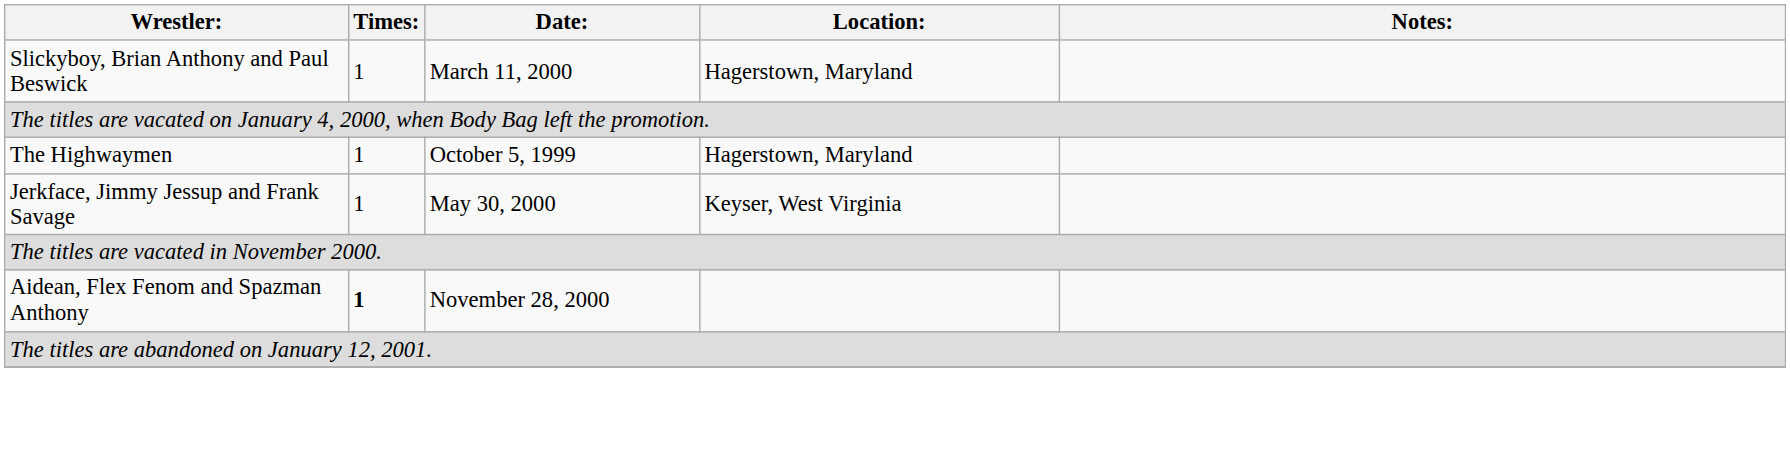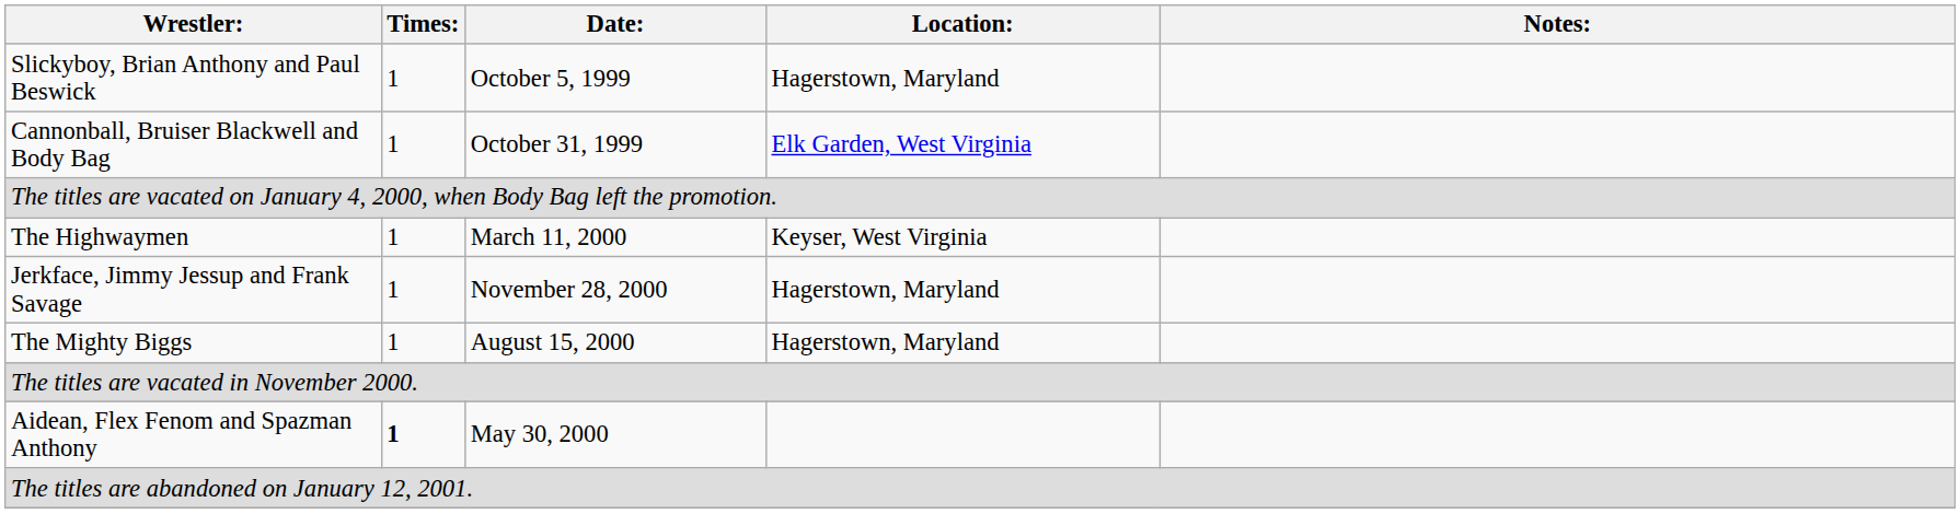Slickyboy, Brian Anthony and Paul Beswick | Date:: March 11, 2000 -> October 5, 1999
+ row: Cannonball, Bruiser Blackwell and Body Bag | 1 | October 31, 1999 | Elk Garden, West Virginia
The Highwaymen | Date:: October 5, 1999 -> March 11, 2000
The Highwaymen | Location:: Hagerstown, Maryland -> Keyser, West Virginia
Jerkface, Jimmy Jessup and Frank Savage | Date:: May 30, 2000 -> November 28, 2000
Jerkface, Jimmy Jessup and Frank Savage | Location:: Keyser, West Virginia -> Hagerstown, Maryland
+ row: The Mighty Biggs | 1 | August 15, 2000 | Hagerstown, Maryland
Aidean, Flex Fenom and Spazman Anthony | Date:: November 28, 2000 -> May 30, 2000
